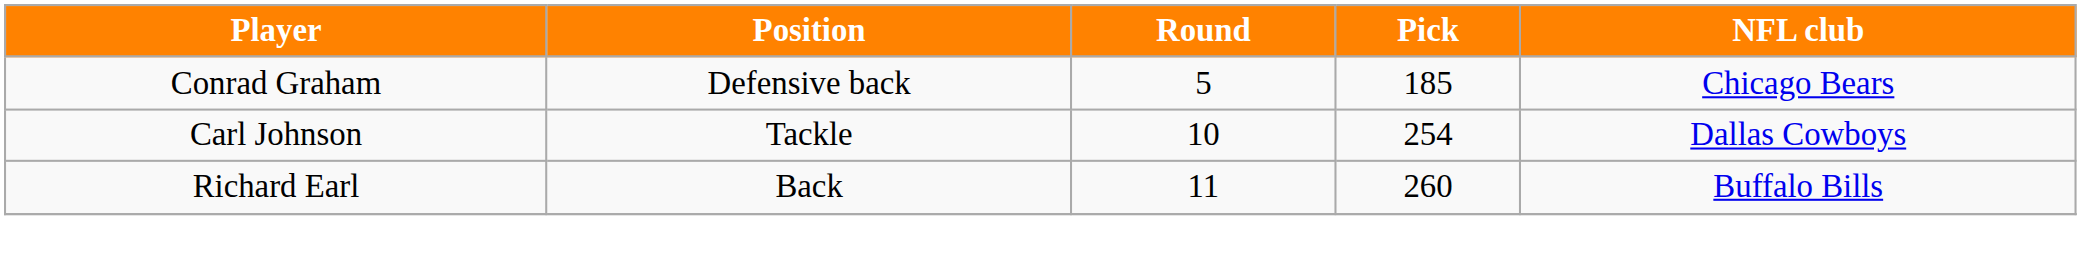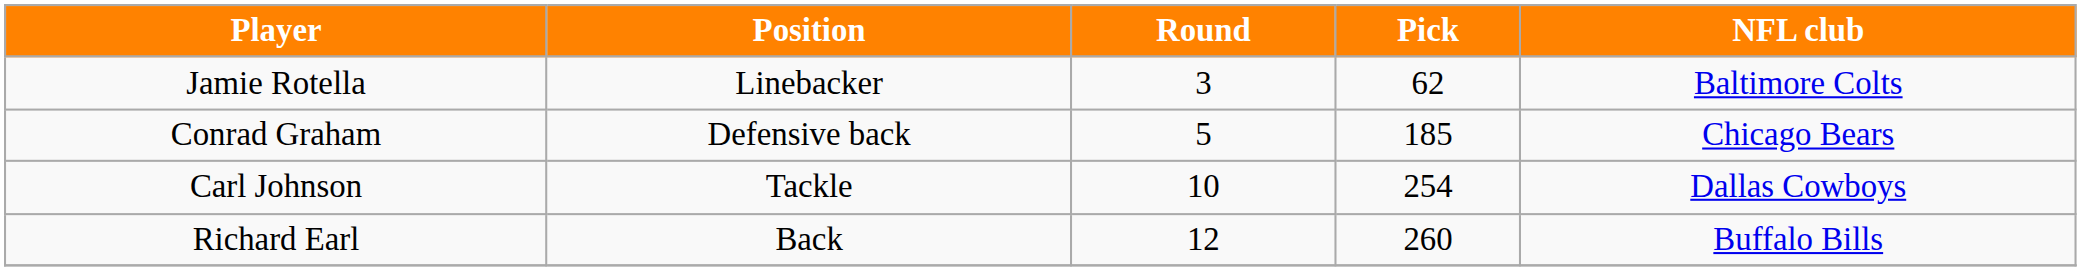+ row: Jamie Rotella | Linebacker | 3 | 62 | Baltimore Colts
Richard Earl | Round: 11 -> 12
